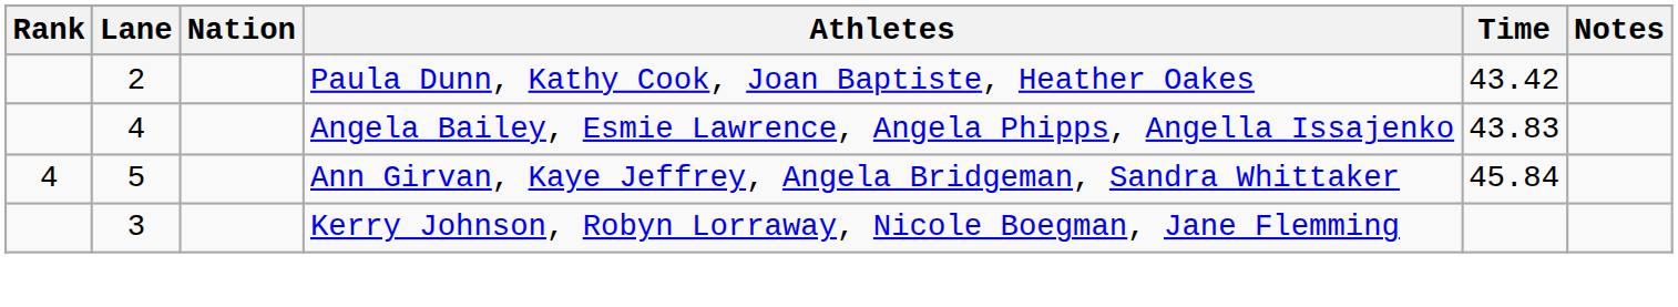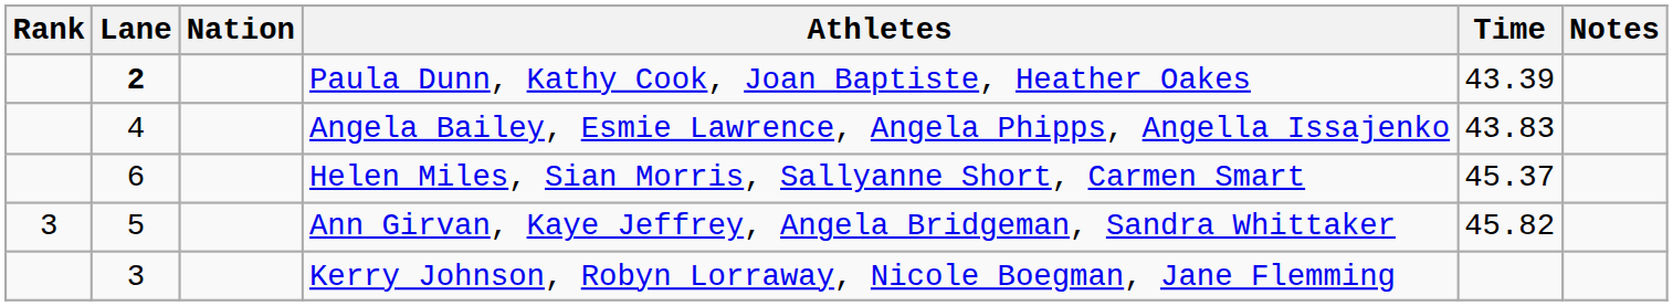Paula Dunn, Kathy Cook, Joan Baptiste, Heather Oakes | Lane: normal -> bold
Paula Dunn, Kathy Cook, Joan Baptiste, Heather Oakes | Time: 43.42 -> 43.39
+ row: 6 | Helen Miles, Sian Morris, Sallyanne Short, Carmen Smart | 45.37
Ann Girvan, Kaye Jeffrey, Angela Bridgeman, Sandra Whittaker | Rank: 4 -> 3
Ann Girvan, Kaye Jeffrey, Angela Bridgeman, Sandra Whittaker | Time: 45.84 -> 45.82
